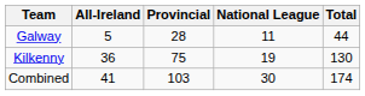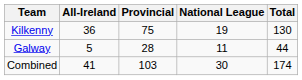rows swapped: Kilkenny <-> Galway
